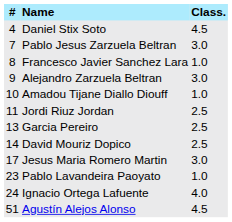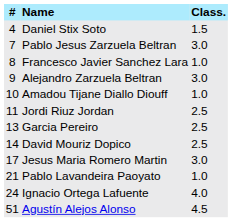Daniel Stix Soto | Class.: 4.5 -> 1.5
Pablo Lavandeira Paoyato | #: 23 -> 21
